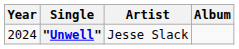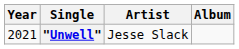"Unwell" | Year: 2024 -> 2021
